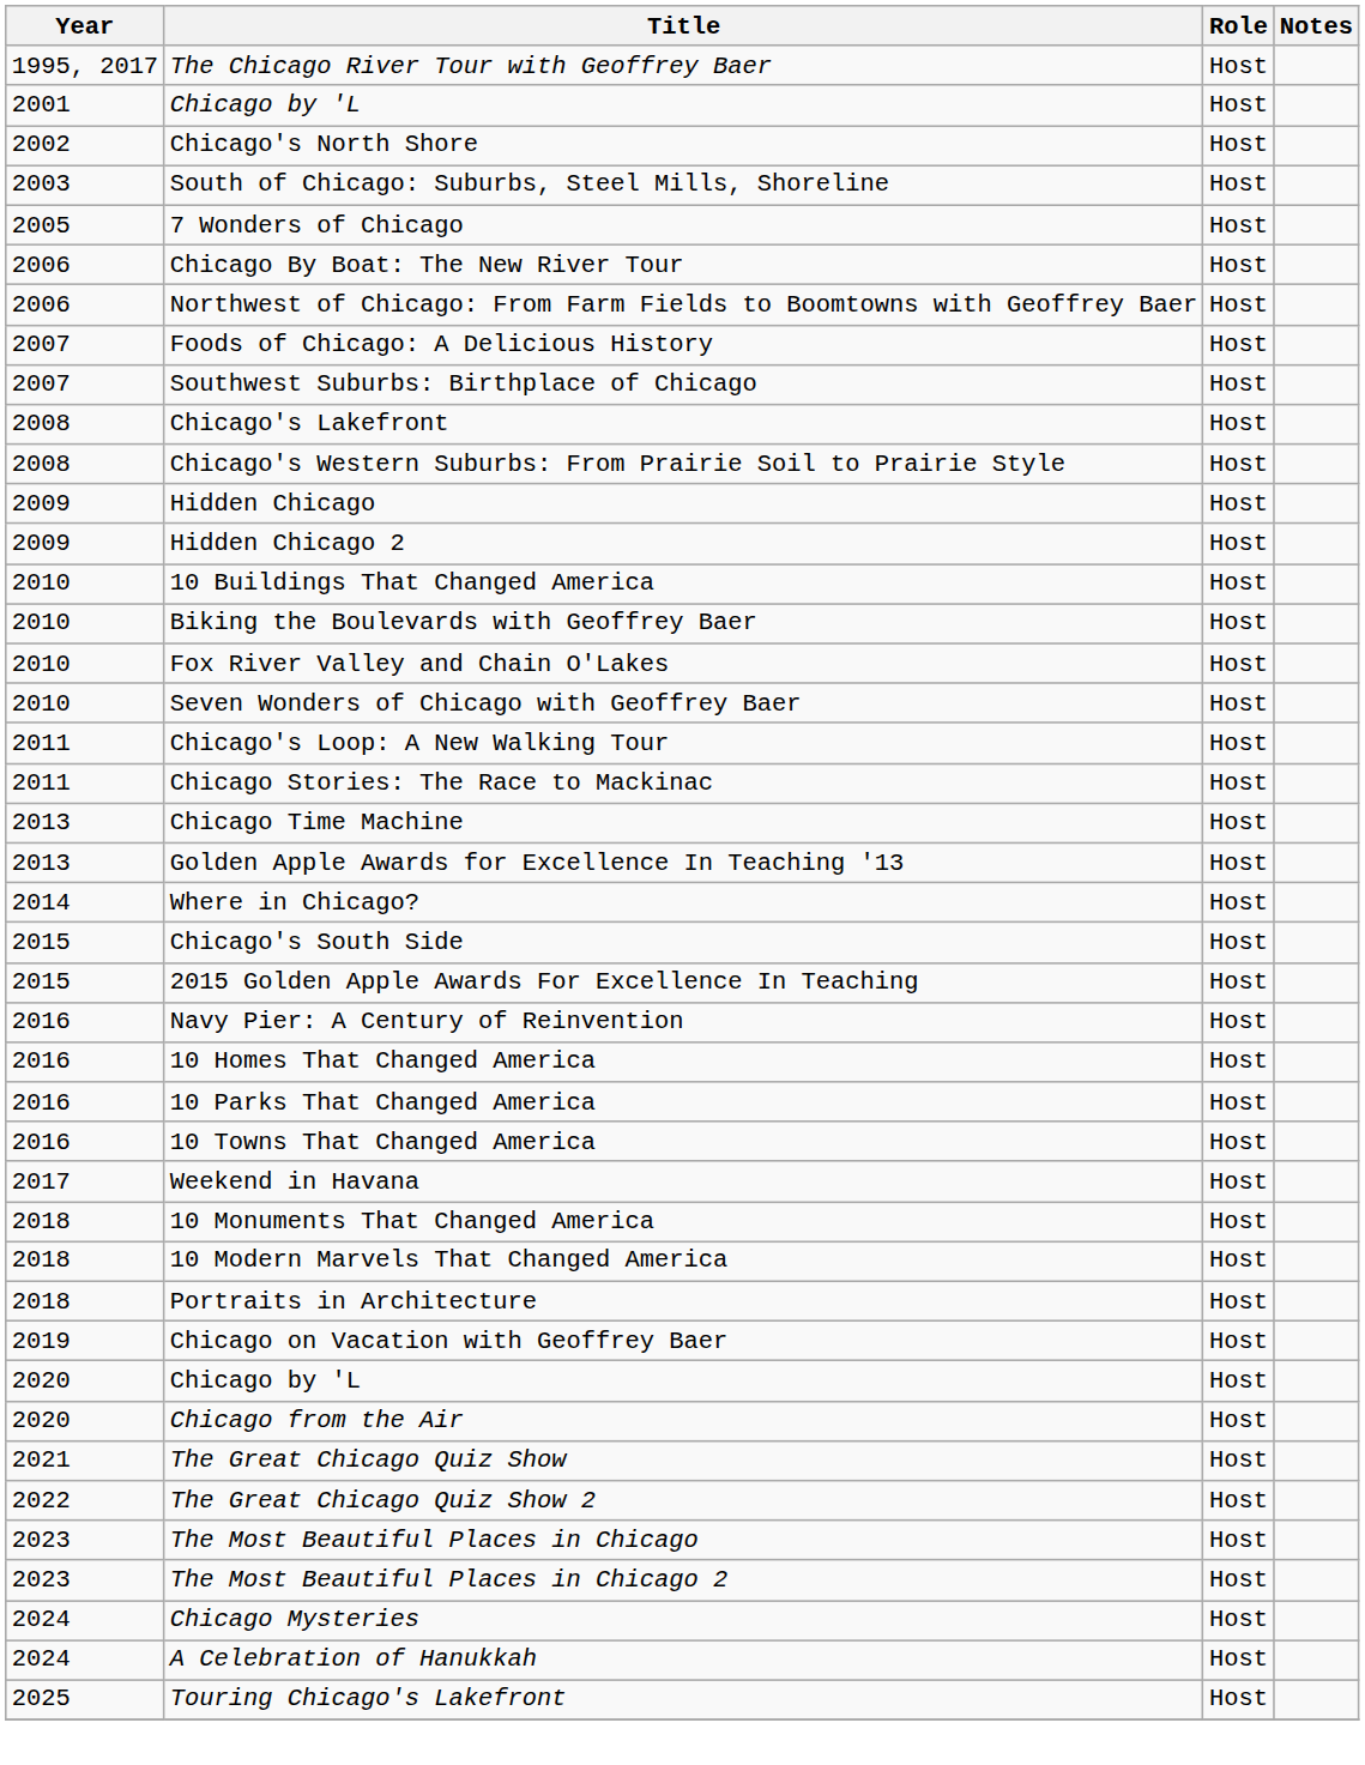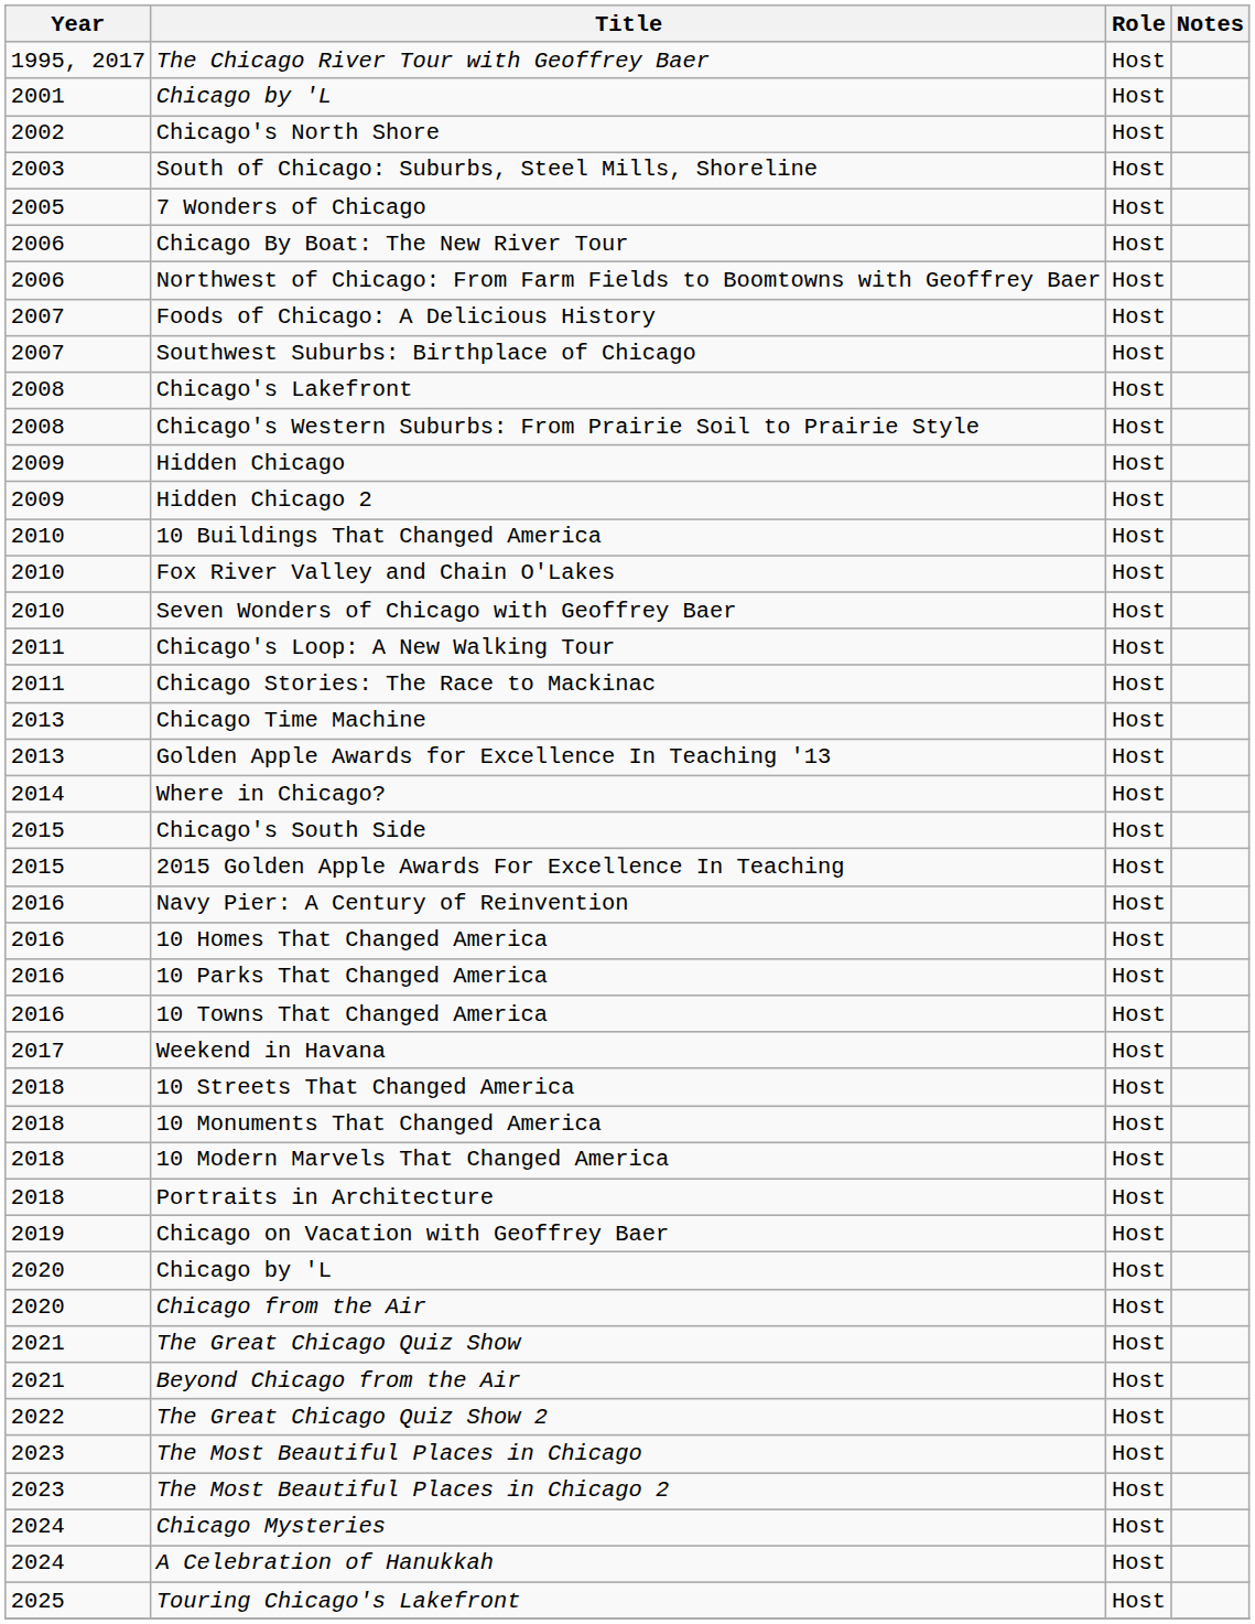- row: 2010 | Biking the Boulevards with Geoffrey Baer | Host
+ row: 2018 | 10 Streets That Changed America | Host
+ row: 2021 | Beyond Chicago from the Air | Host
